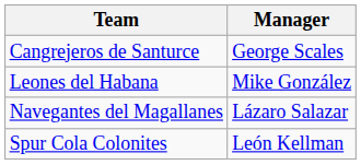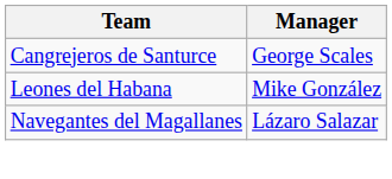- row: Spur Cola Colonites | León Kellman
